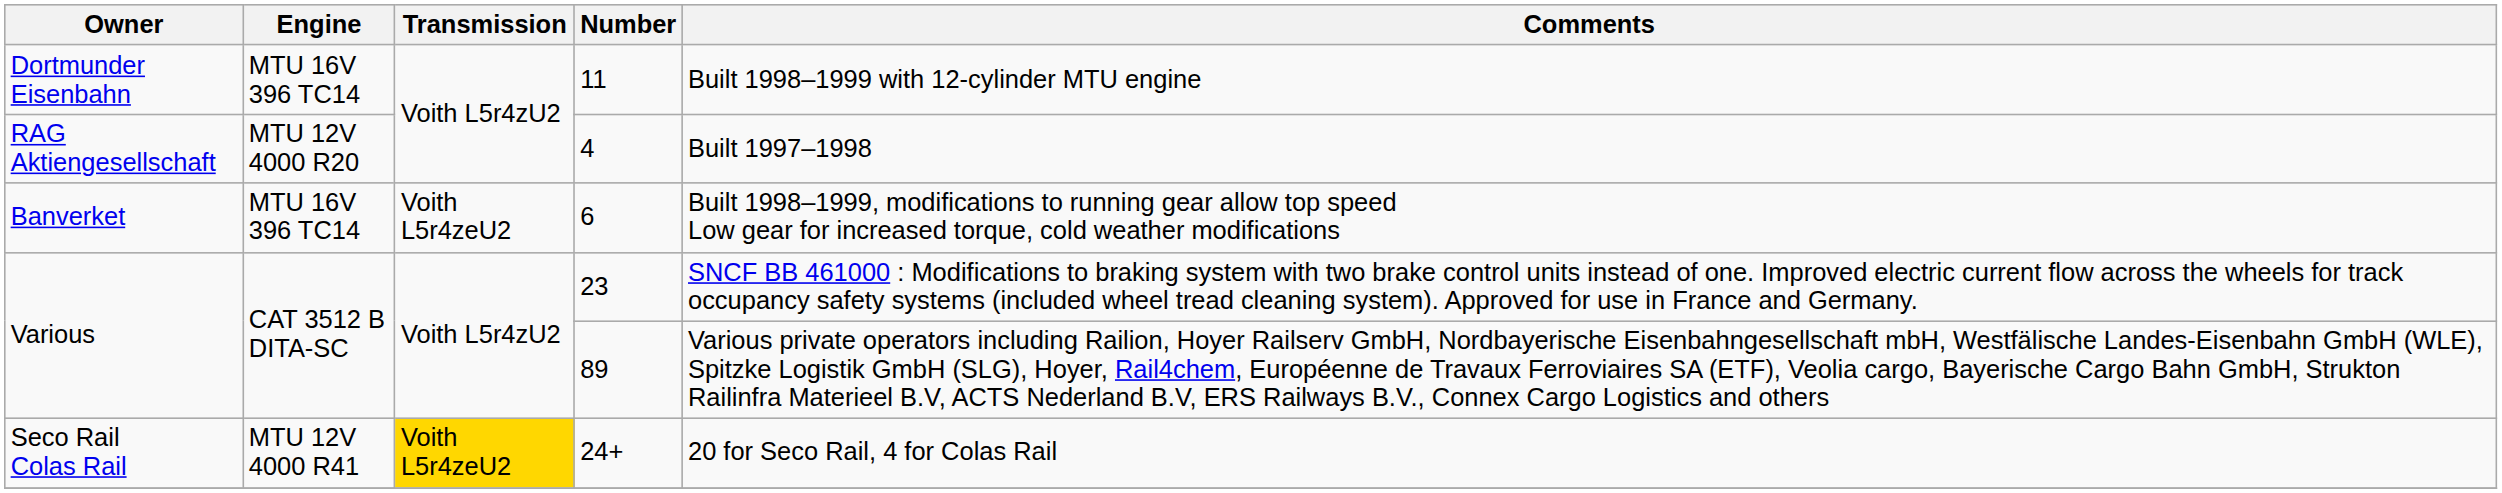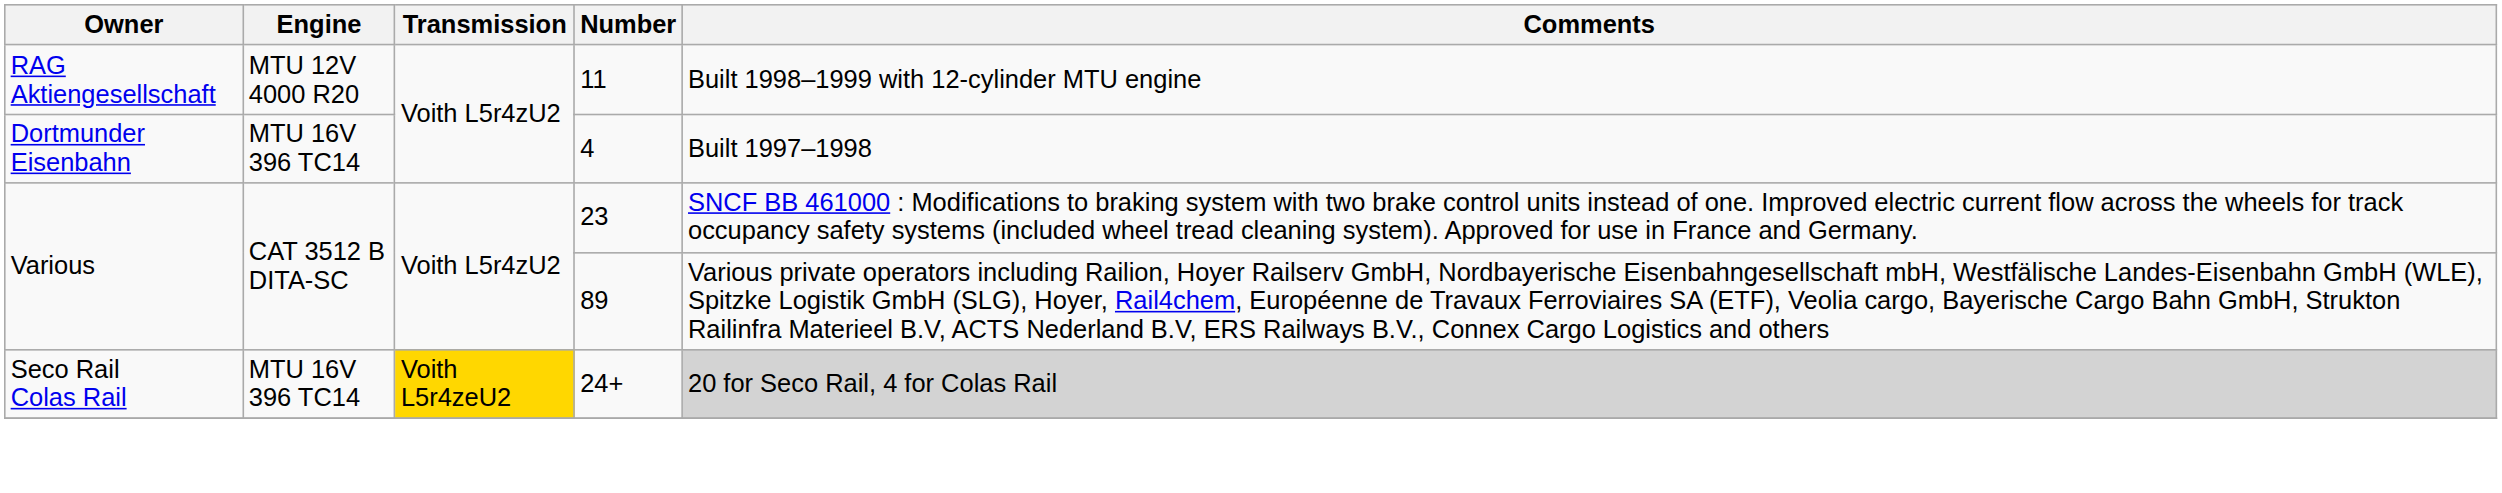11 | Owner: Dortmunder Eisenbahn -> RAG Aktiengesellschaft
11 | Engine: MTU 16V 396 TC14 -> MTU 12V 4000 R20
4 | Owner: RAG Aktiengesellschaft -> Dortmunder Eisenbahn
4 | Engine: MTU 12V 4000 R20 -> MTU 16V 396 TC14
- row: Banverket | MTU 16V 396 TC14 | Voith L5r4zeU2 | 6 | Built 1998–1999, modifications to running gear allow top speed Low gear for increased torque, cold weather modifications
24+ | Engine: MTU 12V 4000 R41 -> MTU 16V 396 TC14
24+ | Comments: no background -> lightgrey background
